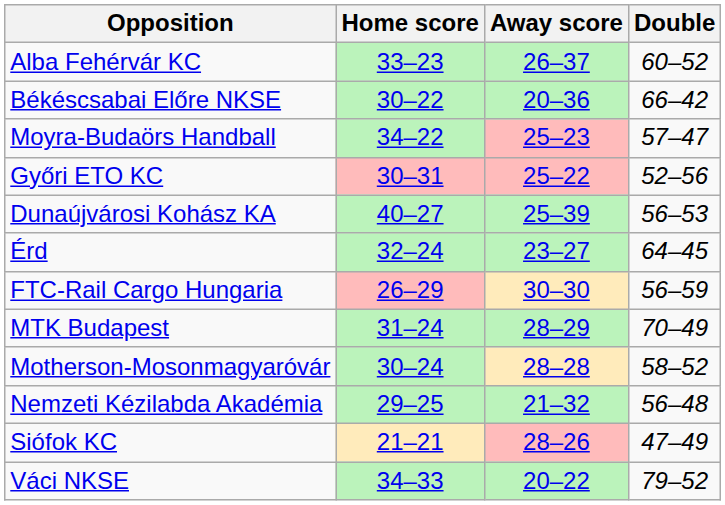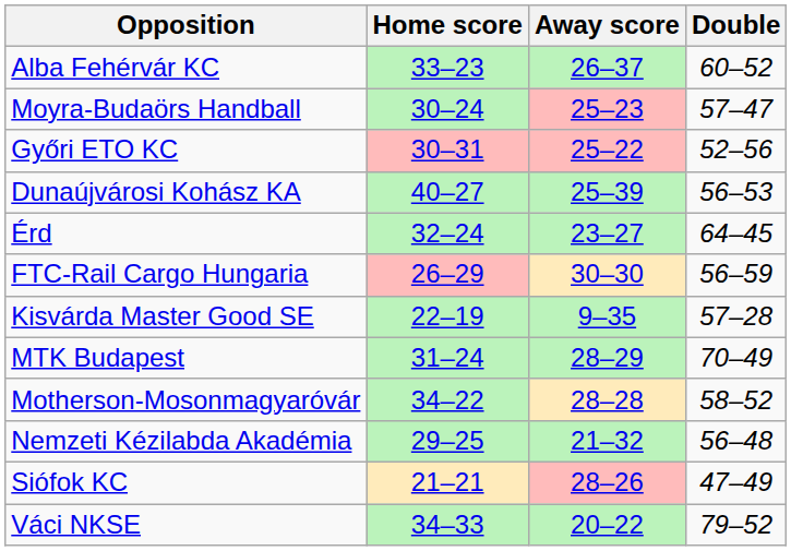- row: Békéscsabai Előre NKSE | 30–22 | 20–36 | 66–42
Moyra-Budaörs Handball | Home score: 34–22 -> 30–24
+ row: Kisvárda Master Good SE | 22–19 | 9–35 | 57–28
Motherson-Mosonmagyaróvár | Home score: 30–24 -> 34–22
